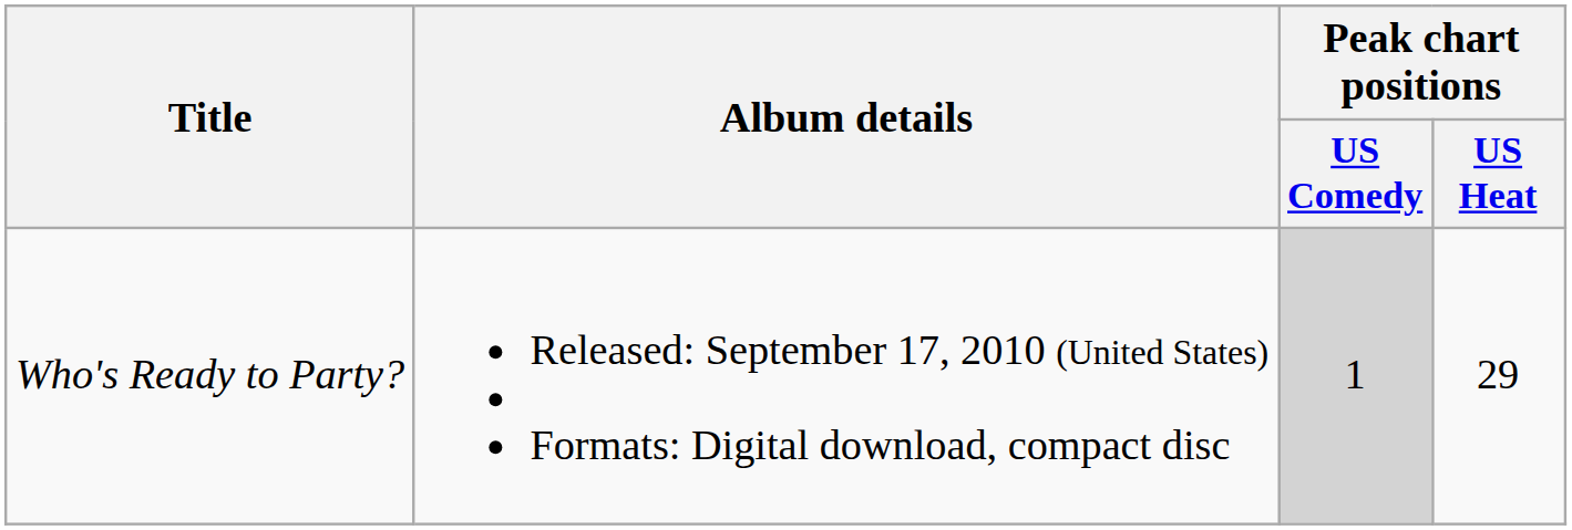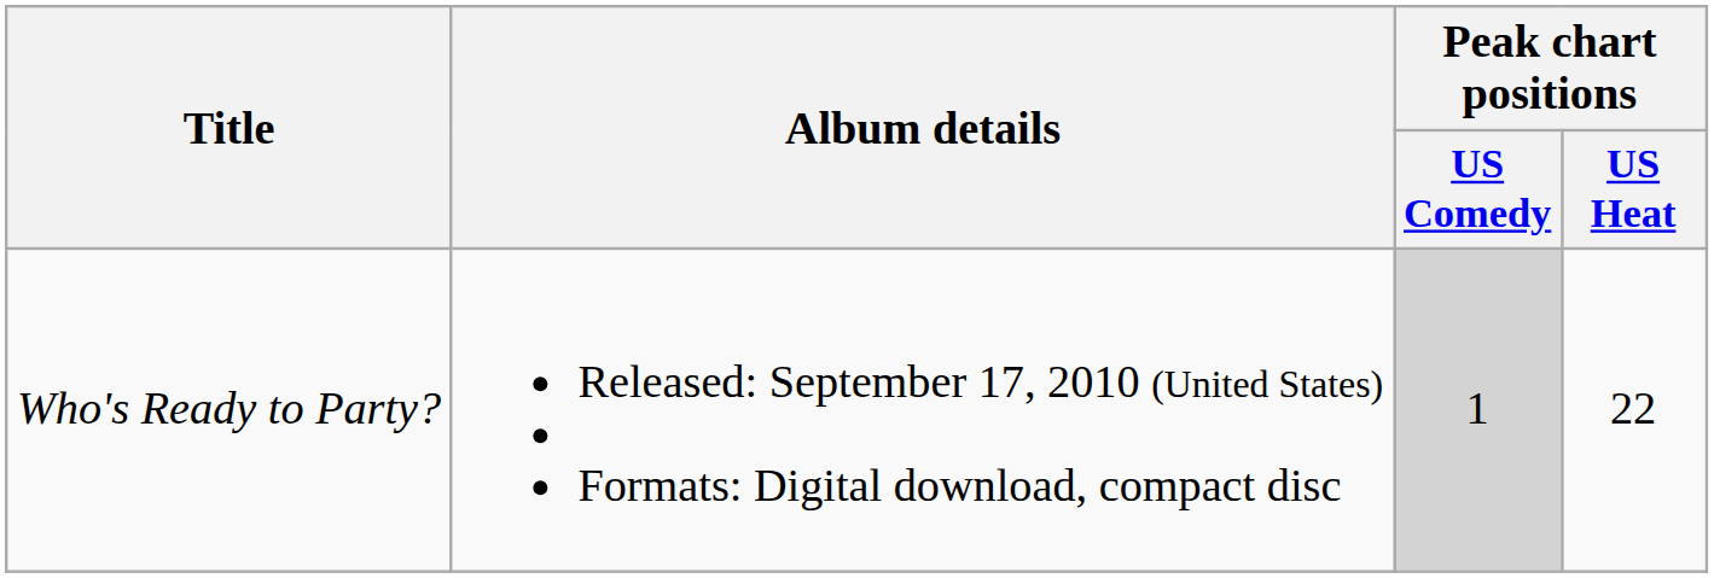Who's Ready to Party? | Peak chart positions / US Heat: 29 -> 22
